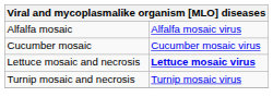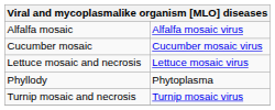Lettuce mosaic and necrosis | column 2: bold -> normal
+ row: Phyllody | Phytoplasma
